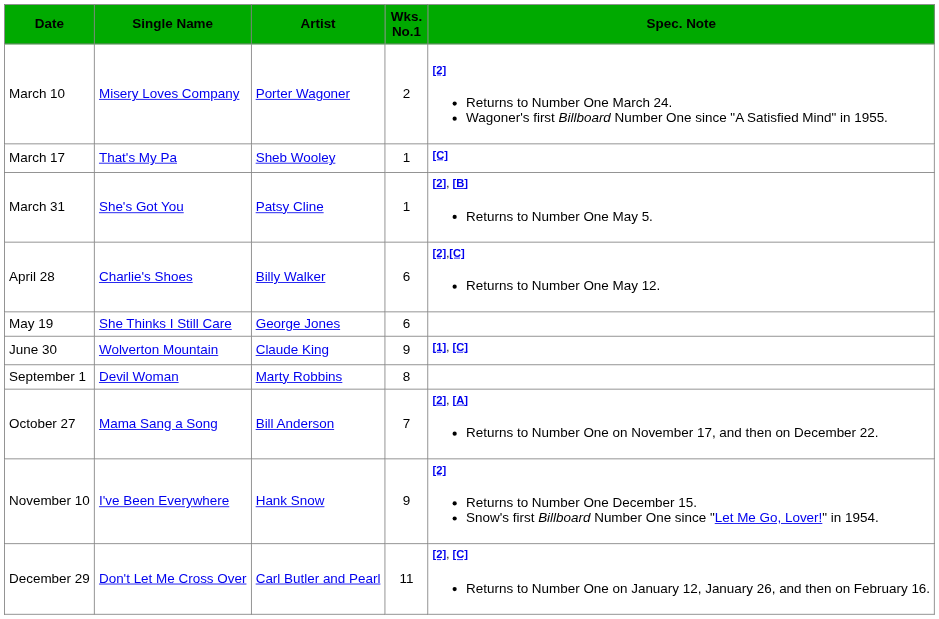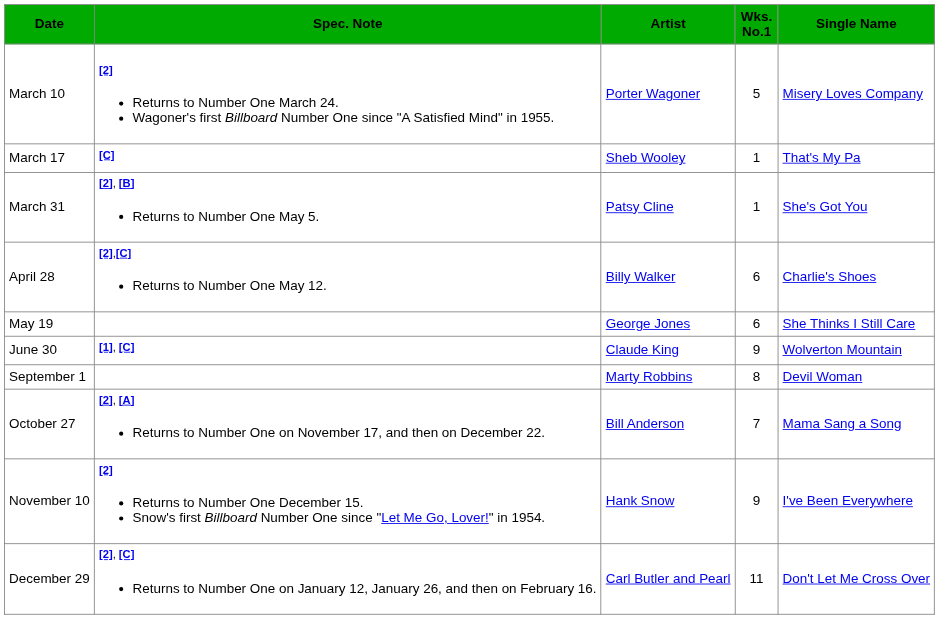columns swapped: Single Name <-> Spec. Note
March 10 | Wks. No.1: 2 -> 5
